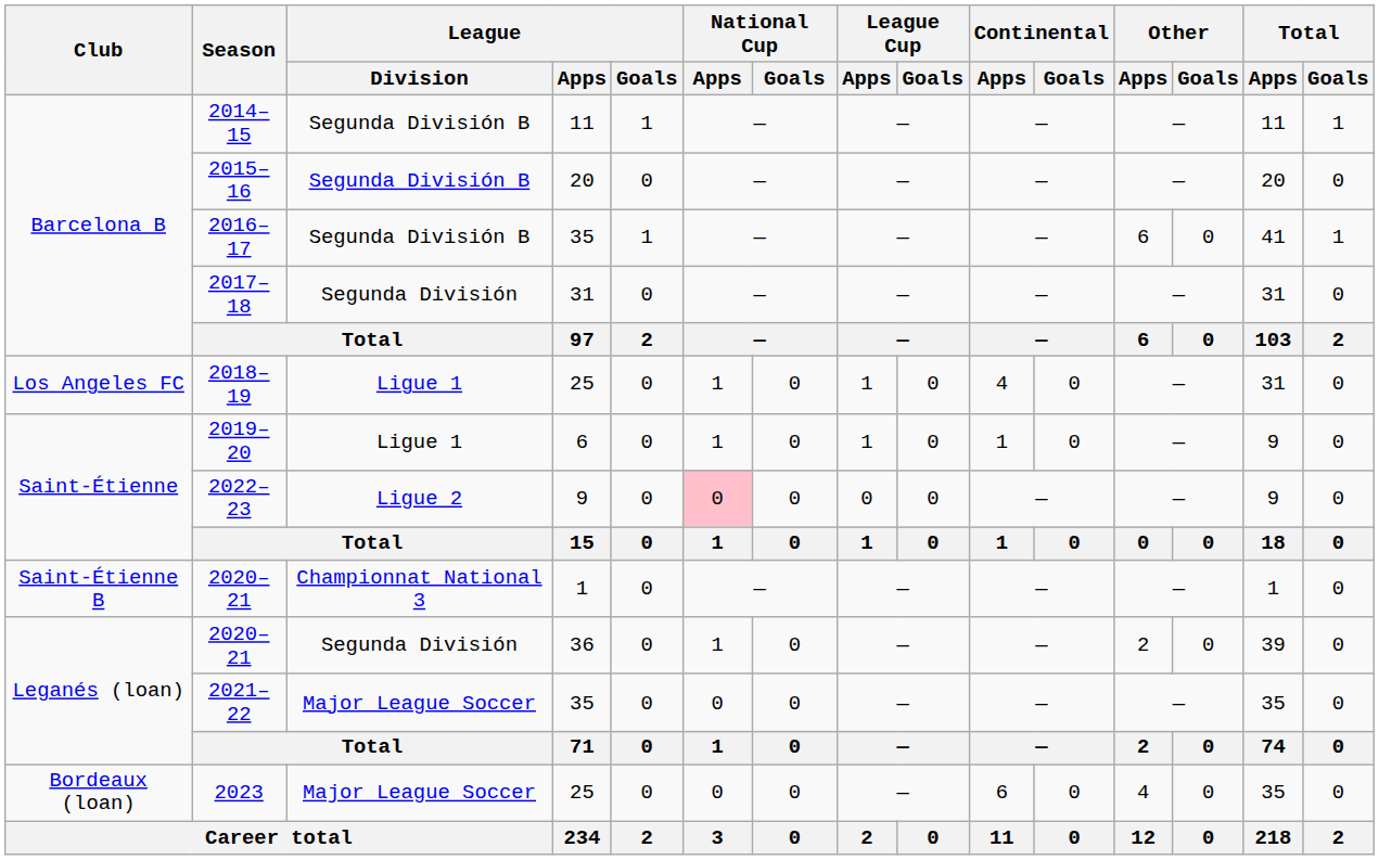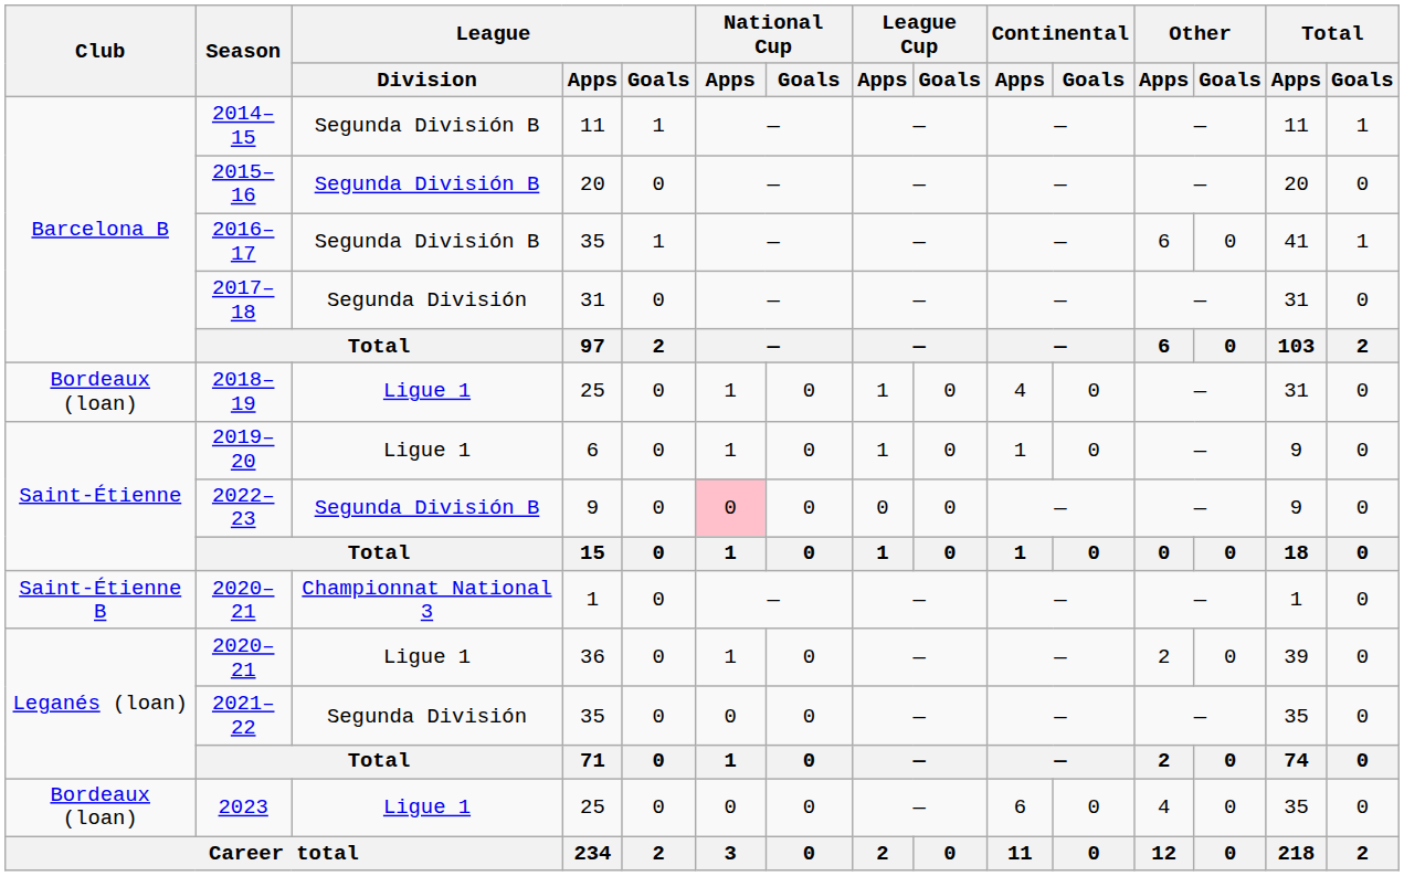2018–19 | Club: Los Angeles FC -> Bordeaux (loan)
2022–23 | League / Division: Ligue 2 -> Segunda División B
2020–21 / 36 | League / Division: Segunda División -> Ligue 1
2021–22 | League / Division: Major League Soccer -> Segunda División
2023 | League / Division: Major League Soccer -> Ligue 1
